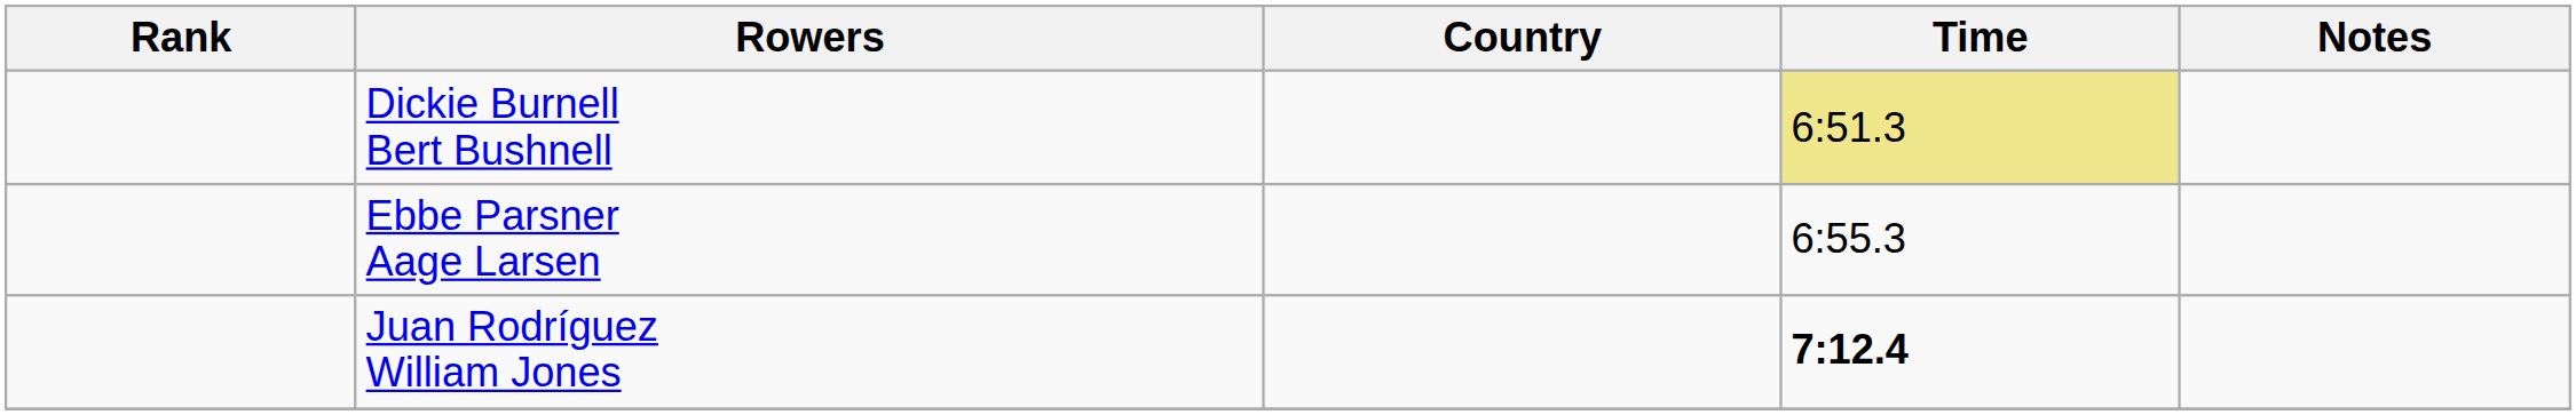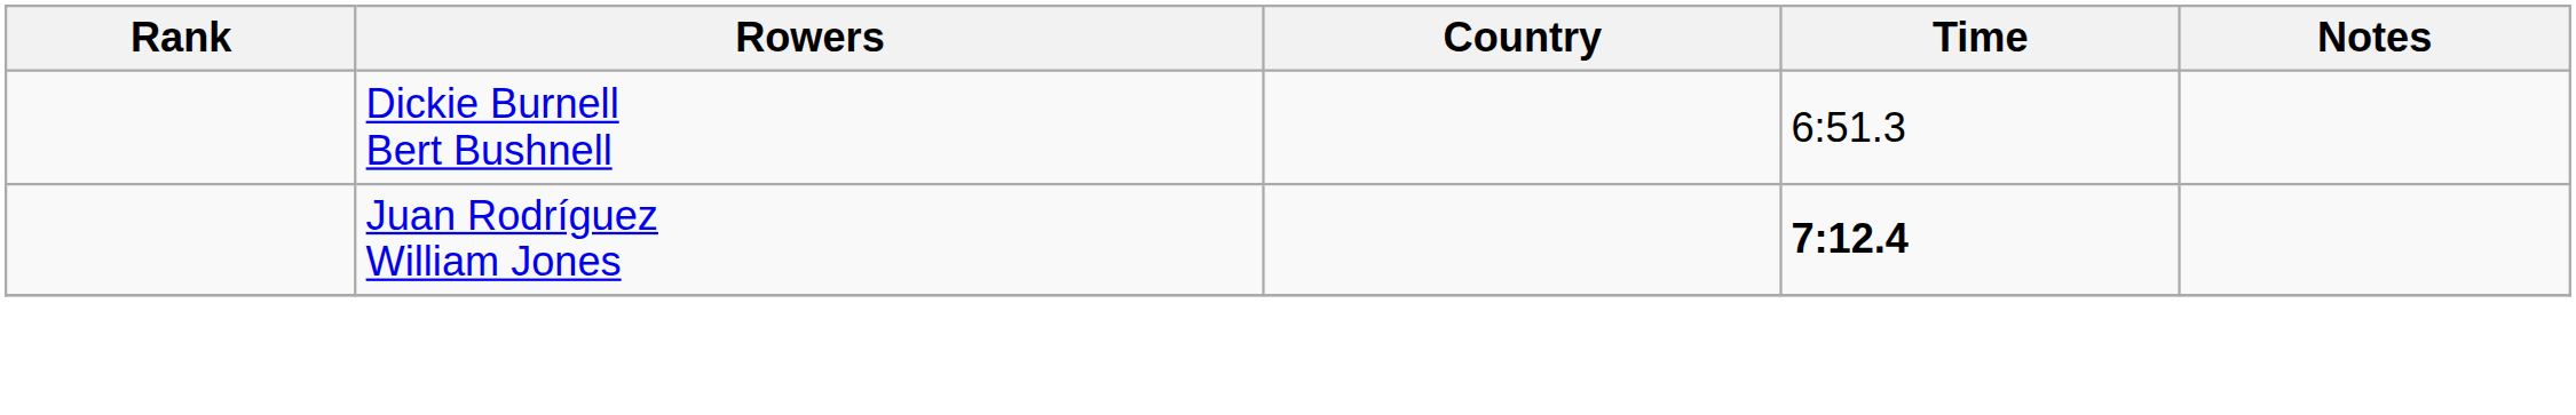Dickie Burnell Bert Bushnell | Time: khaki background -> no background
- row: Ebbe Parsner Aage Larsen | 6:55.3
